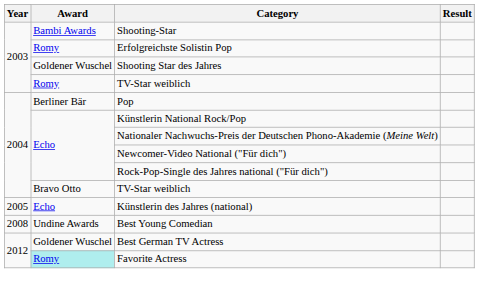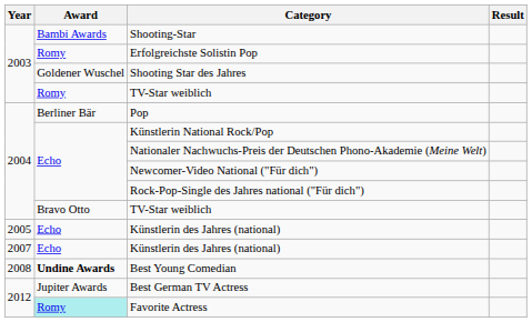+ row: 2007 | Echo | Künstlerin des Jahres (national)
Best Young Comedian | Award: normal -> bold
Best German TV Actress | Award: Goldener Wuschel -> Jupiter Awards
